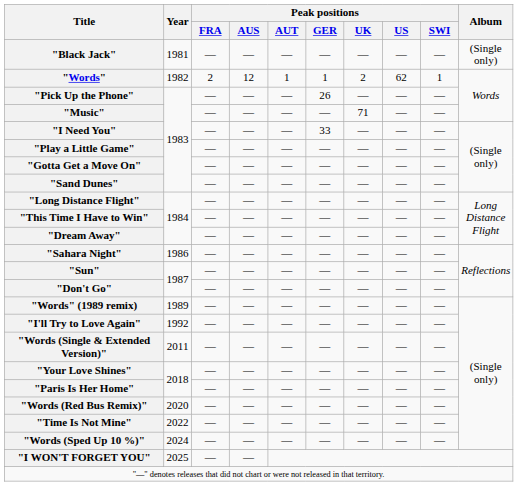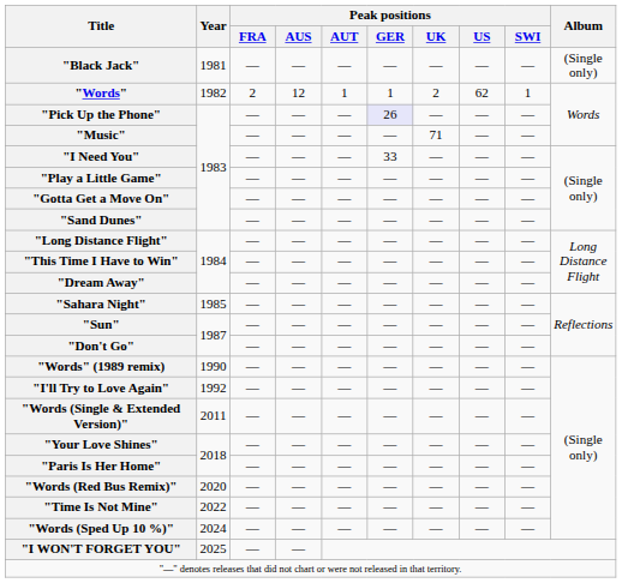"Pick Up the Phone" | Peak positions / GER: no background -> lavender background
"Sahara Night" | Year: 1986 -> 1985
"Words" (1989 remix) | Year: 1989 -> 1990
